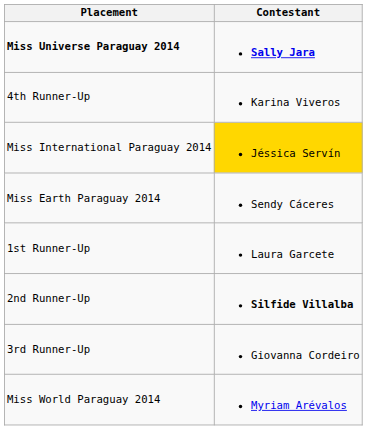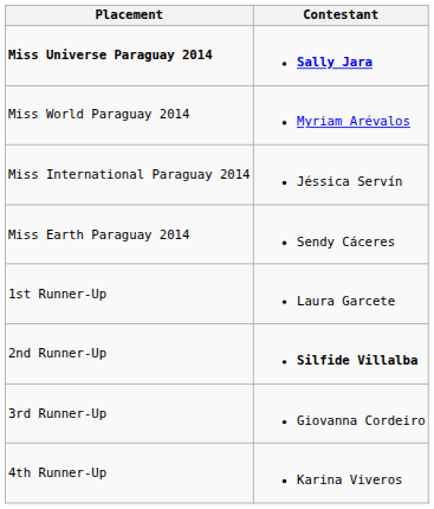rows swapped: Miss World Paraguay 2014 <-> 4th Runner-Up
Miss International Paraguay 2014 | Contestant: gold background -> no background
